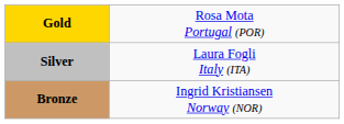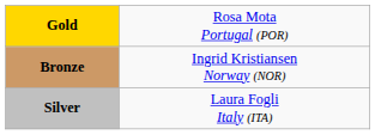rows swapped: Silver <-> Bronze
